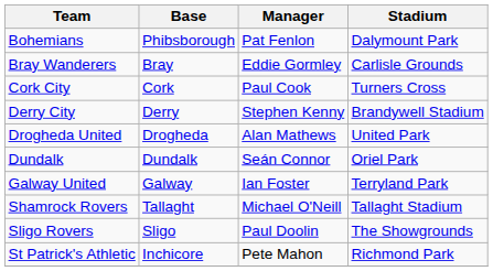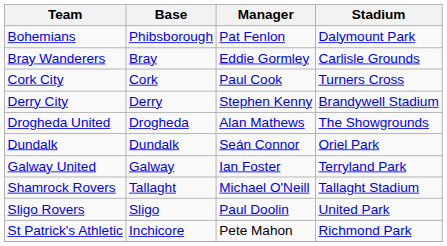Drogheda United | Stadium: United Park -> The Showgrounds
Sligo Rovers | Stadium: The Showgrounds -> United Park
